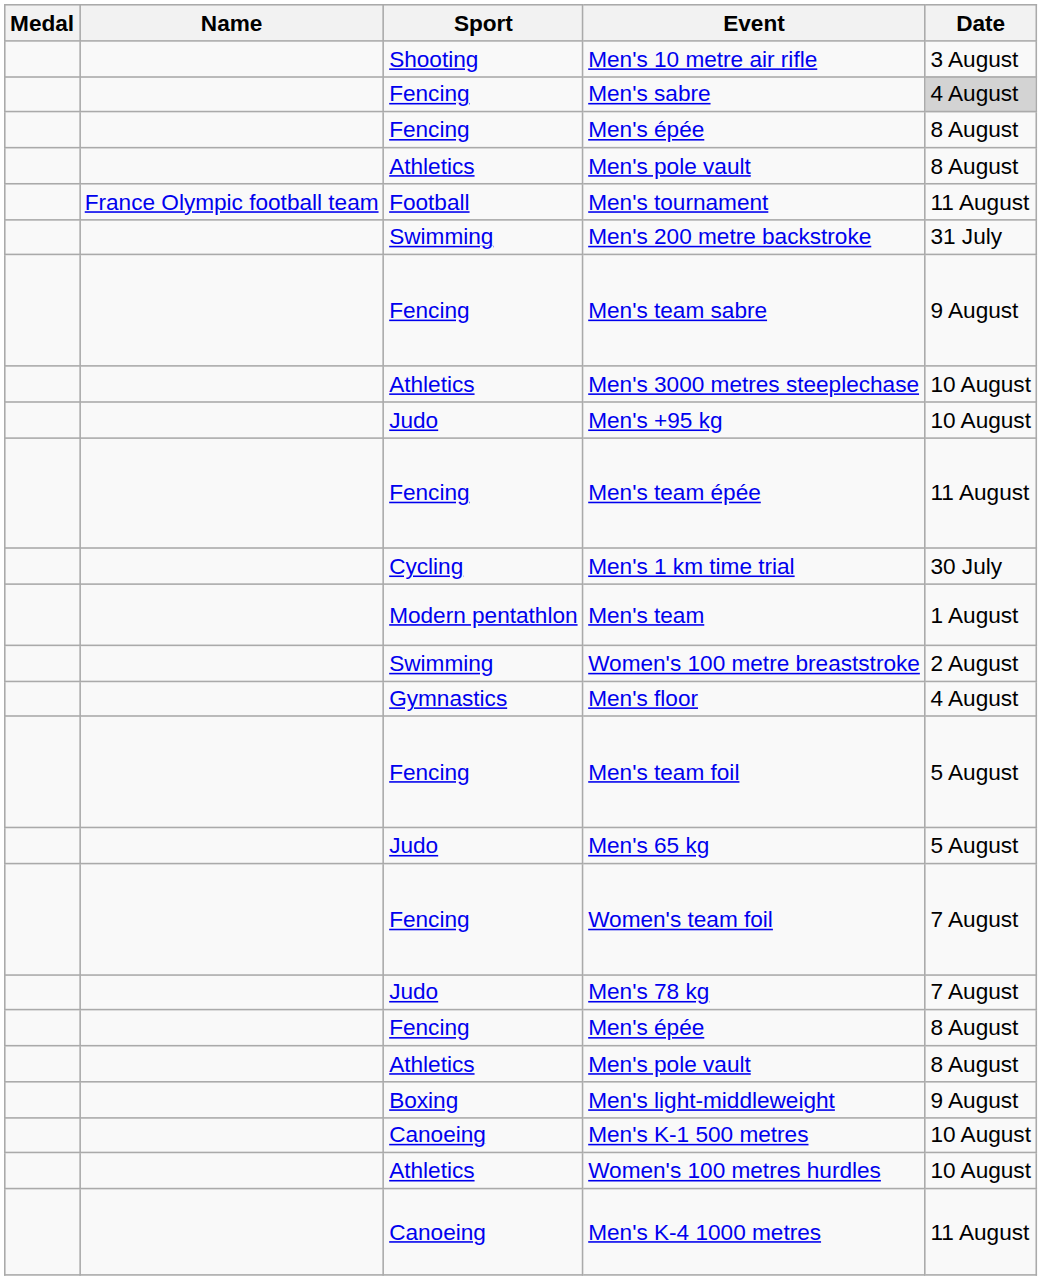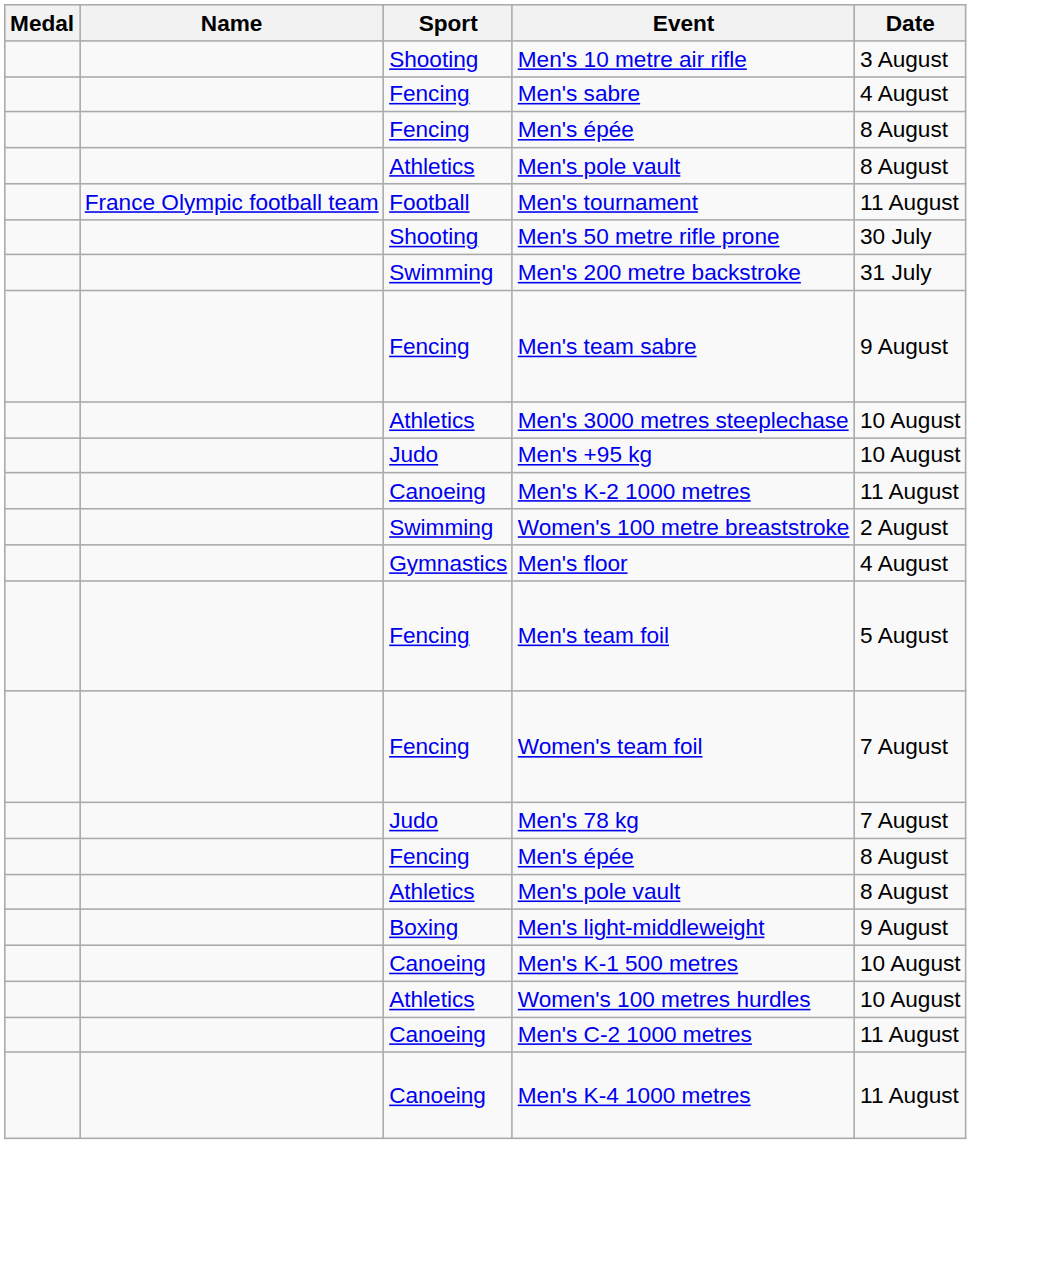Men's sabre | Date: lightgrey background -> no background
+ row: Shooting | Men's 50 metre rifle prone | 30 July
+ row: Canoeing | Men's K-2 1000 metres | 11 August
- row: Fencing | Men's team épée | 11 August
- row: Cycling | Men's 1 km time trial | 30 July
- row: Modern pentathlon | Men's team | 1 August
- row: Judo | Men's 65 kg | 5 August
+ row: Canoeing | Men's C-2 1000 metres | 11 August
